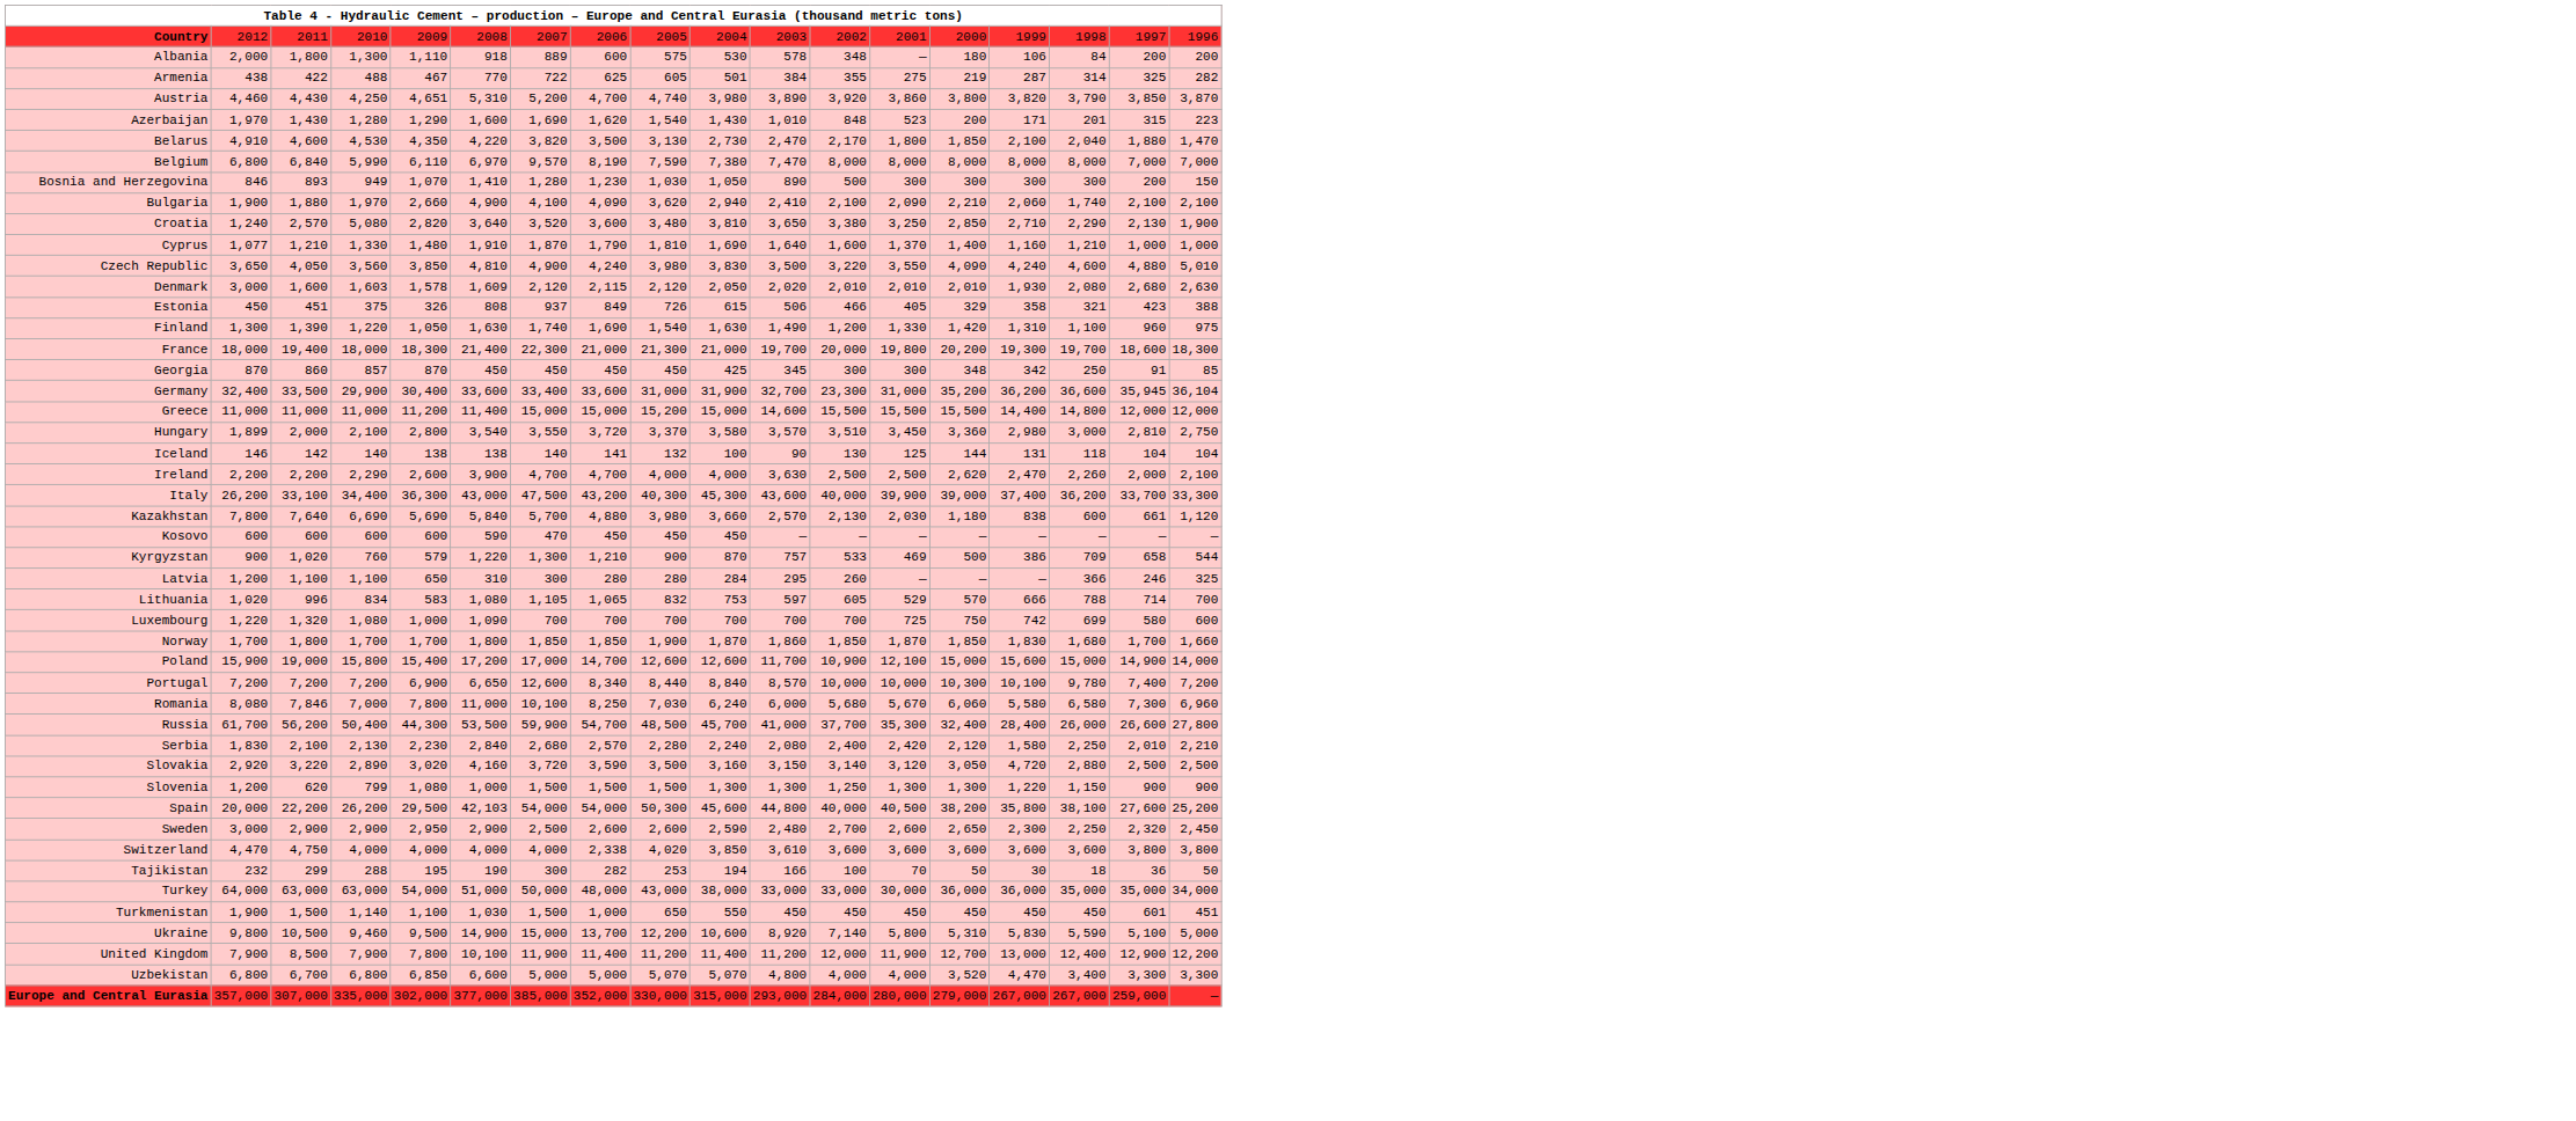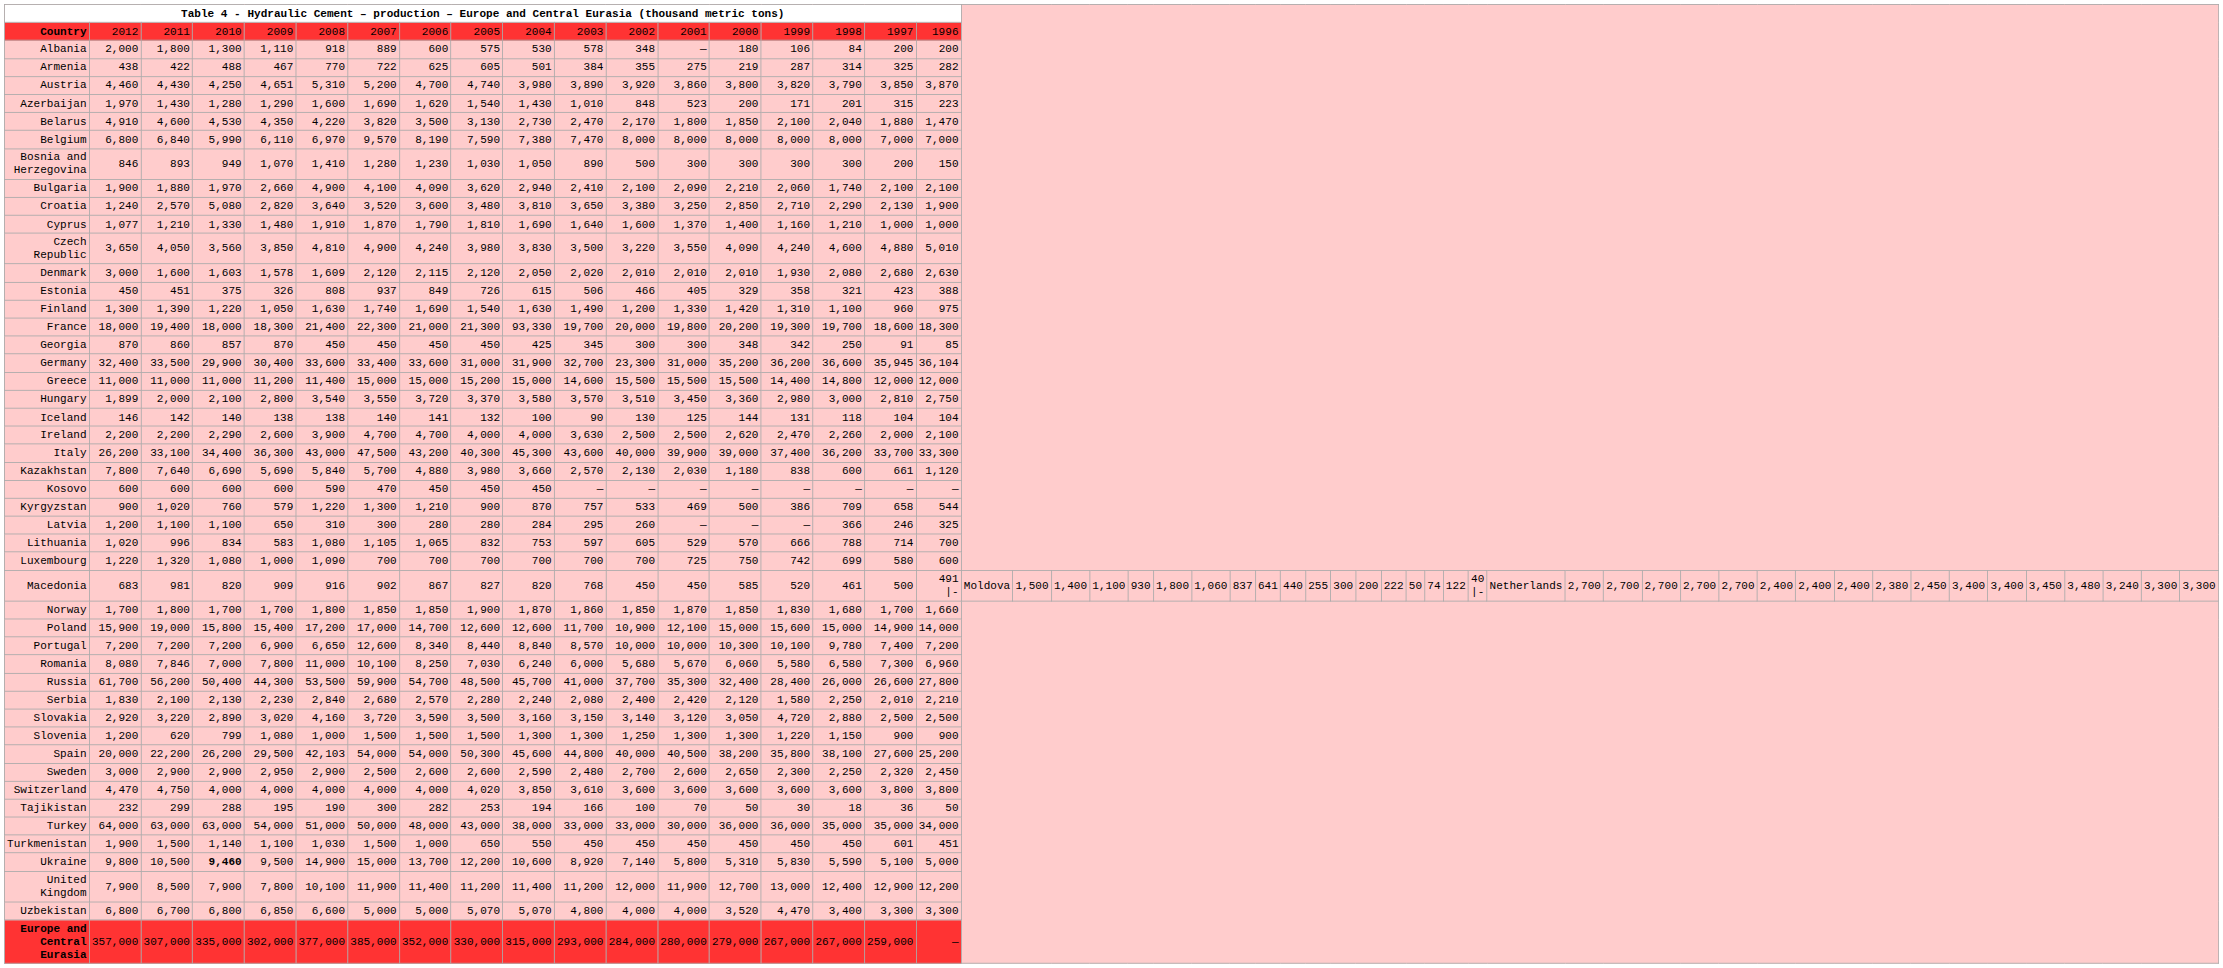France | column 10: 21,000 -> 93,330
+ row: Macedonia | 683 | 981 | 820 | 909 | 916 | 902 | 867 | 827 | 820 | 768 | 450 | 450 | 585 | 520 | 461 | 500 | 491 |- | Moldova | 1,500 | 1,400 | 1,100 | 930 | 1,800 | 1,060 | 837 | 641 | 440 | 255 | 300 | 200 | 222 | 50 | 74 | 122 | 40 |- | Netherlands | 2,700 | 2,700 | 2,700 | 2,700 | 2,700 | 2,400 | 2,400 | 2,400 | 2,380 | 2,450 | 3,400 | 3,400 | 3,450 | 3,480 | 3,240 | 3,300 | 3,300
Switzerland | column 8: 2,338 -> 4,000
Ukraine | column 4: normal -> bold
